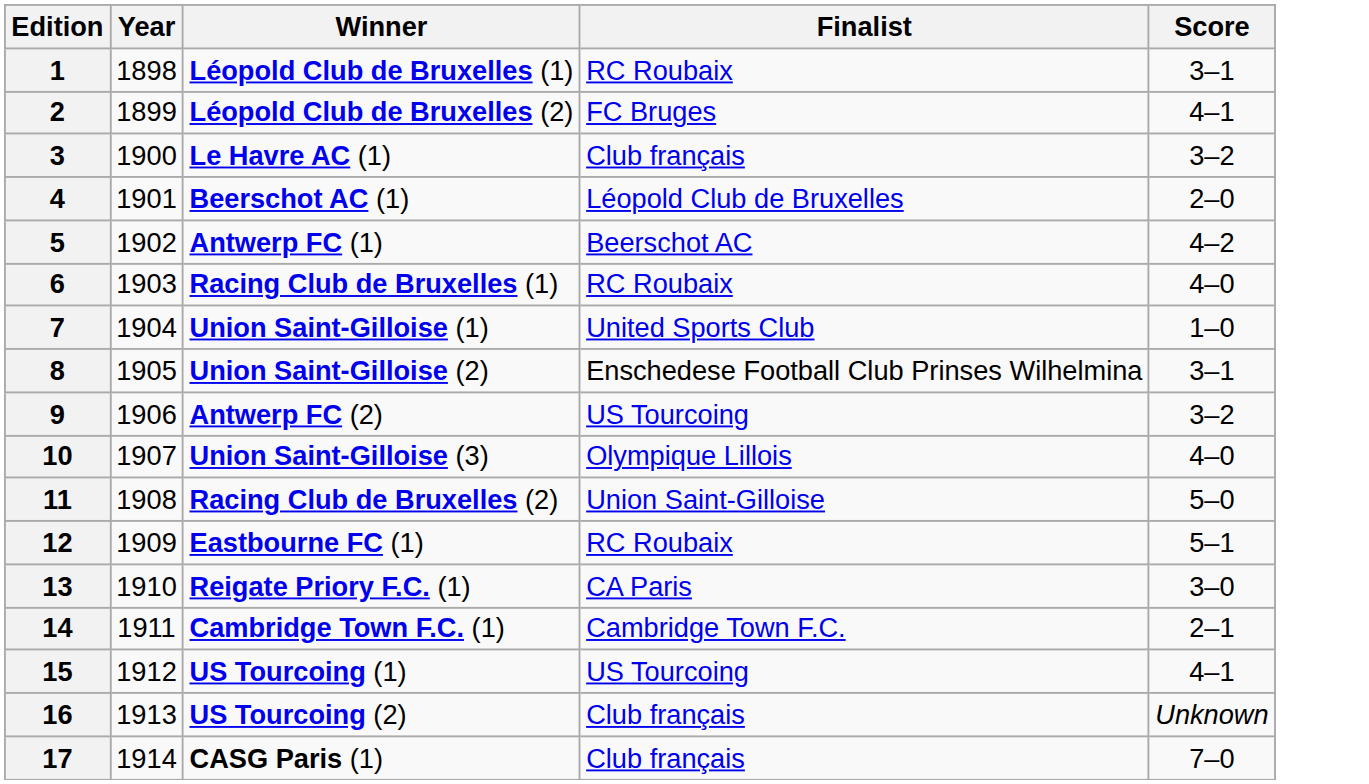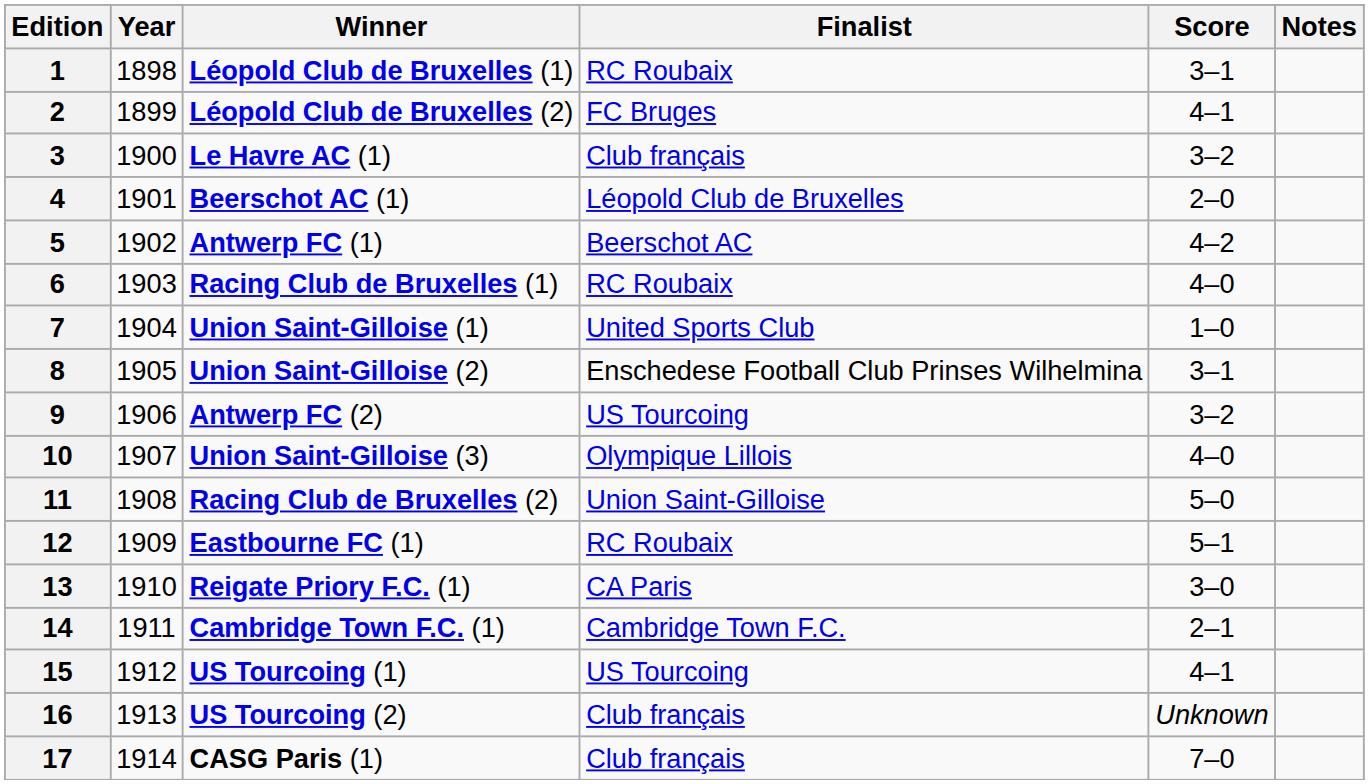+ column: Notes
